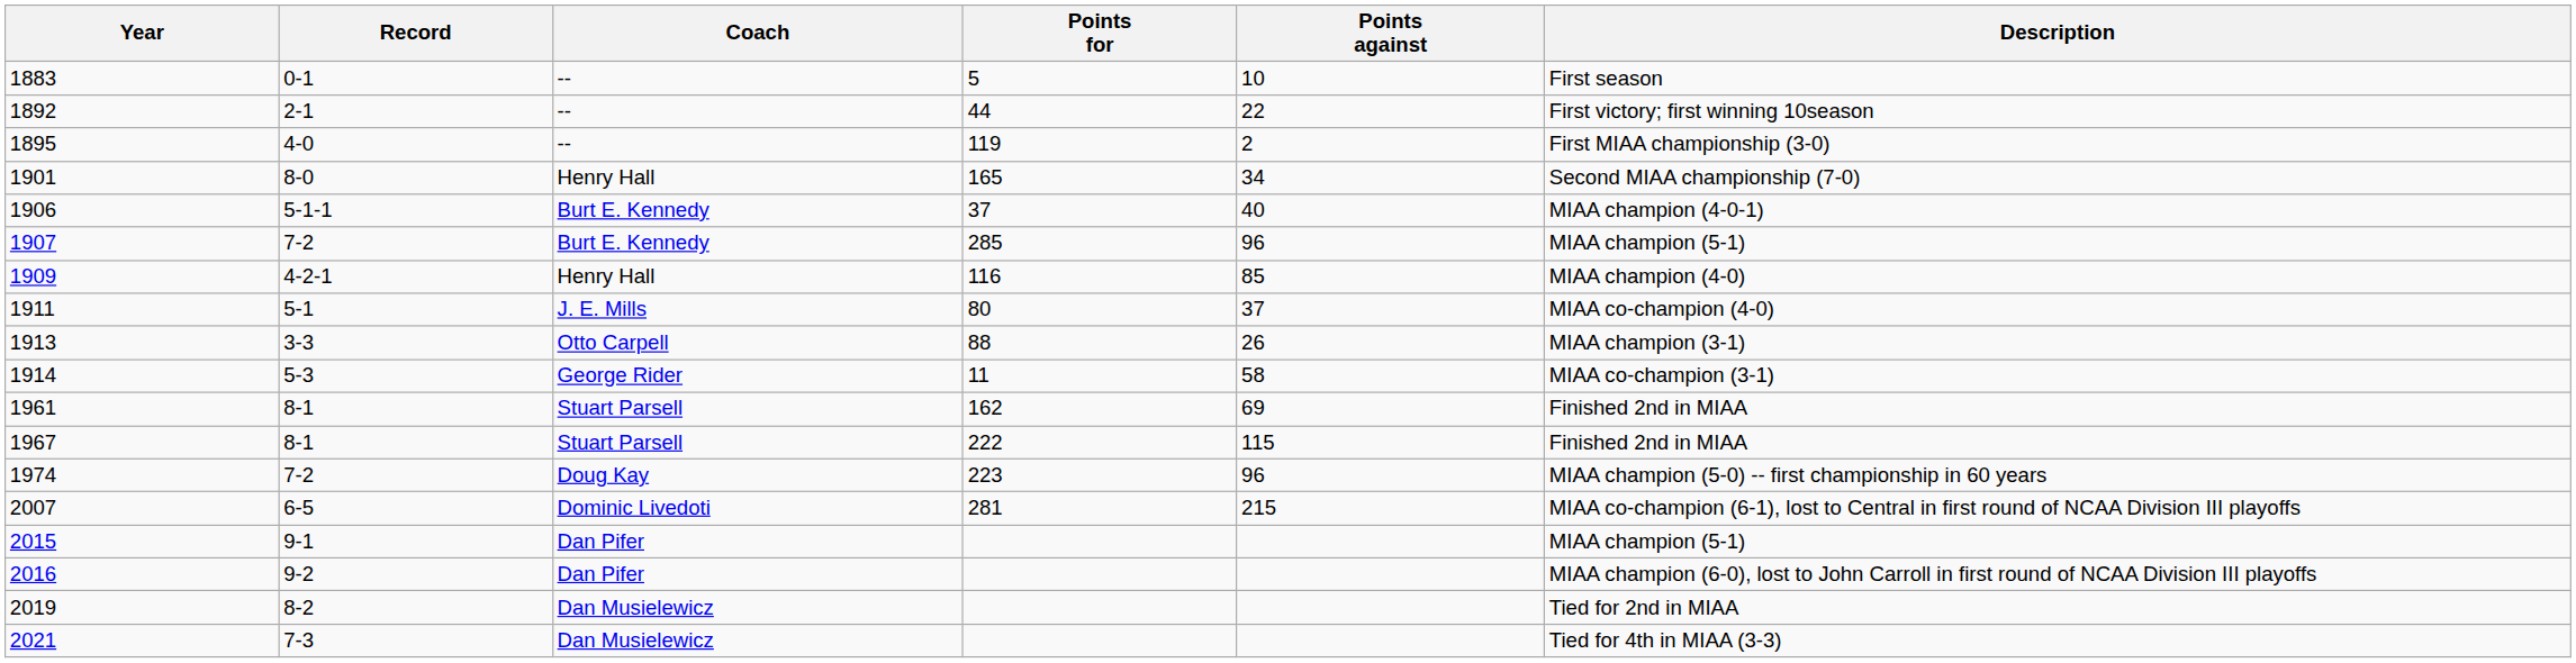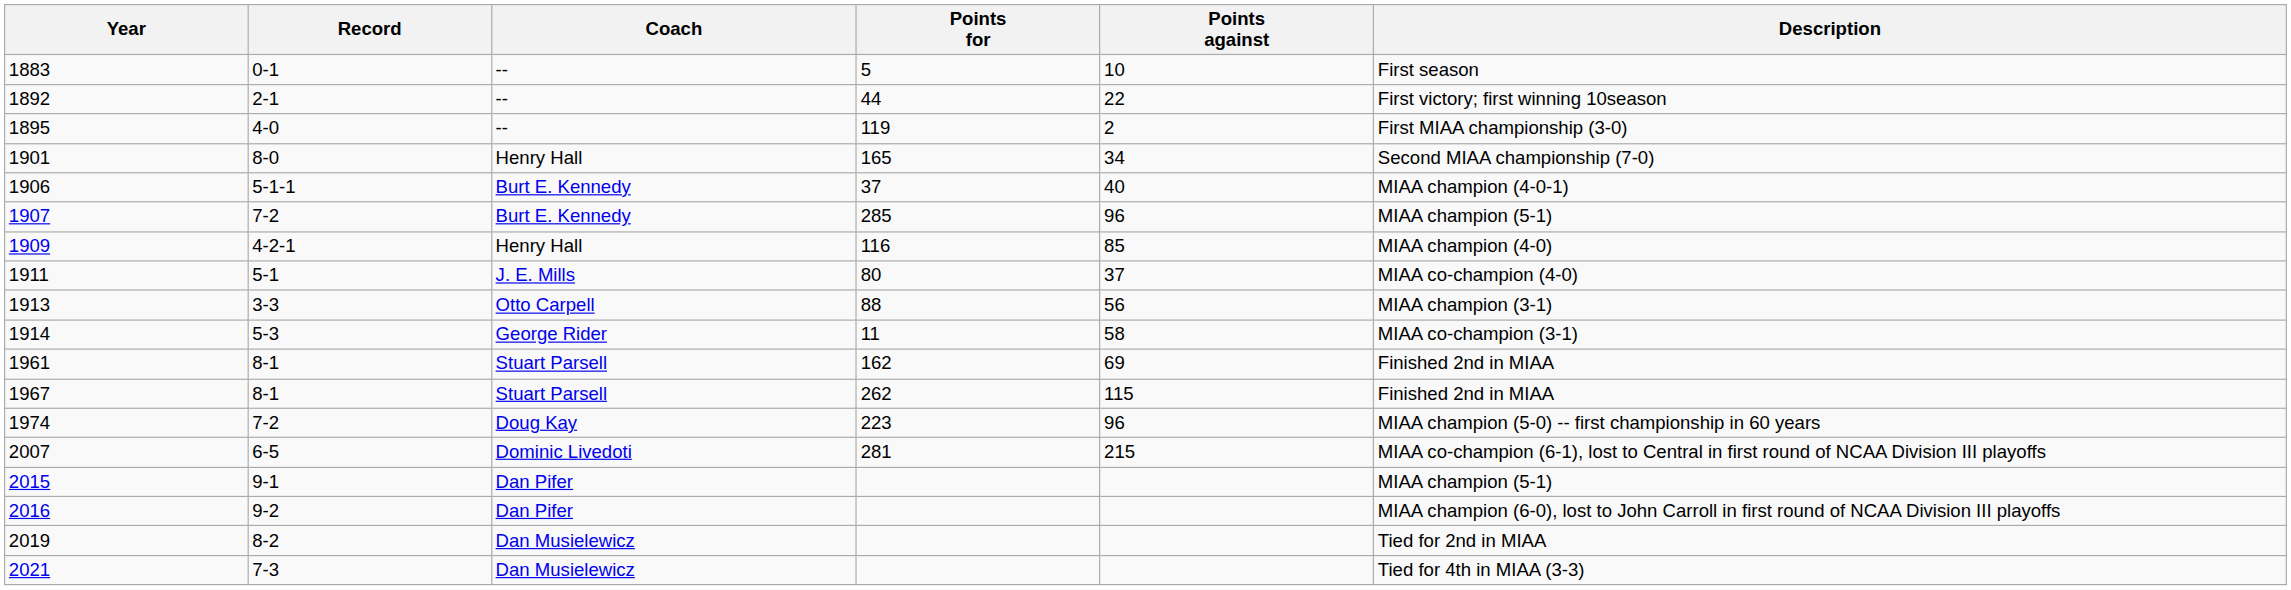1913 | Points against: 26 -> 56
1967 | Points for: 222 -> 262
